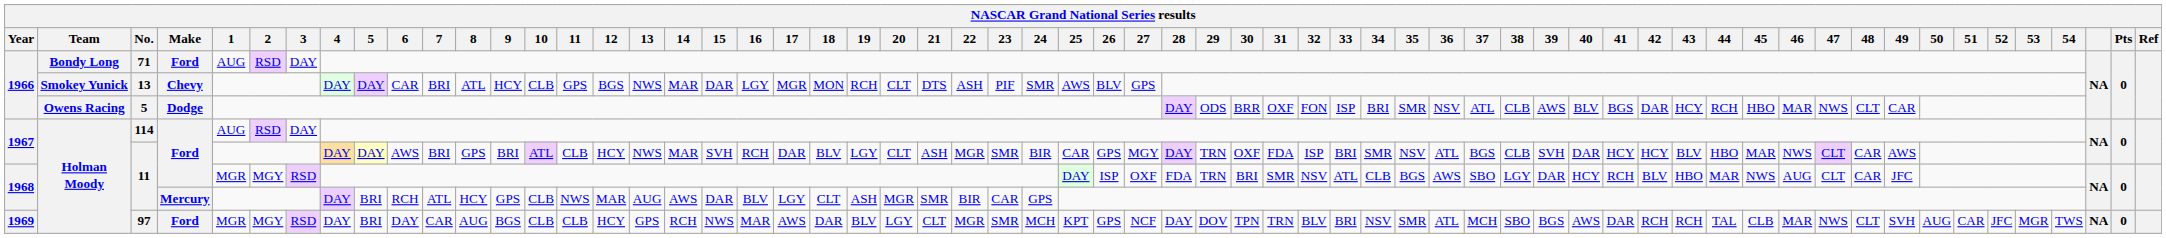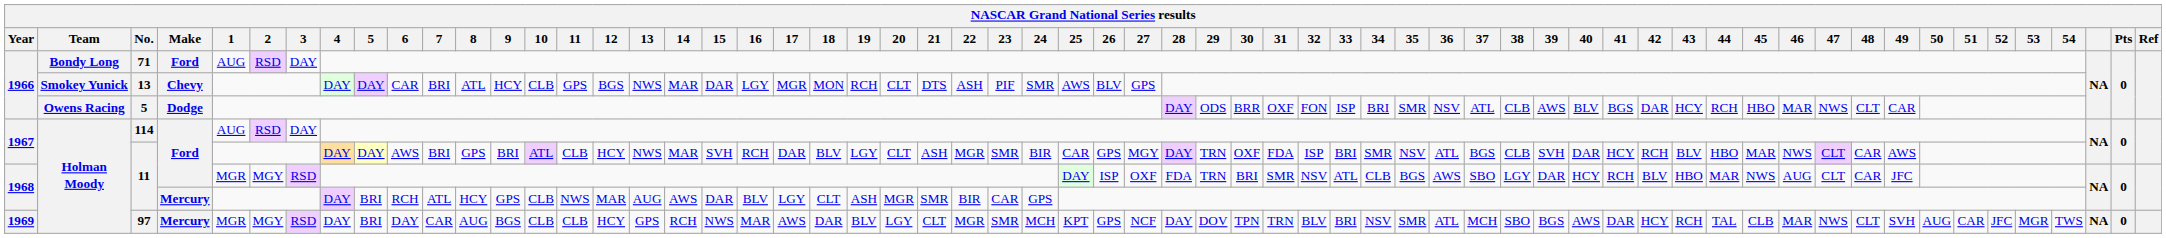1967 / 11 | 42: HCY -> RCH
97 | Make: Ford -> Mercury
97 | 42: RCH -> HCY
